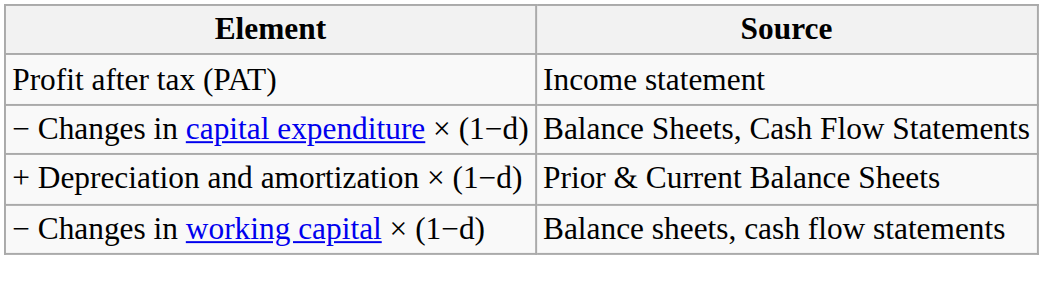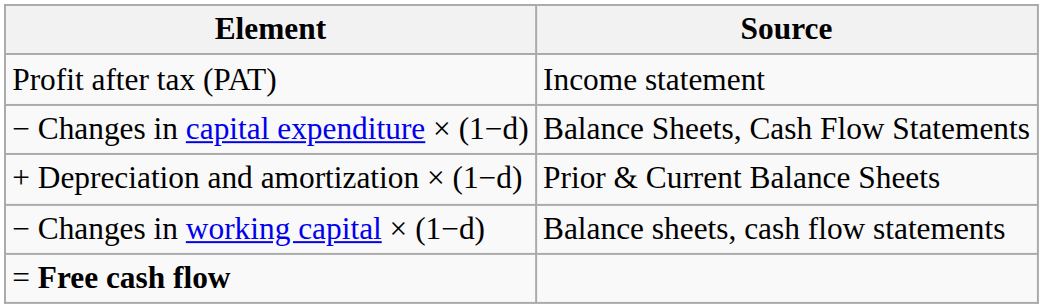+ row: = Free cash flow
